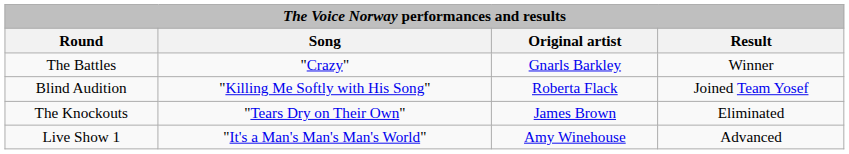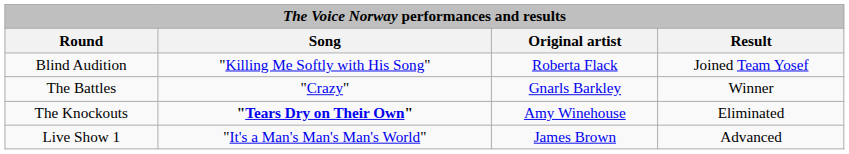rows swapped: Blind Audition <-> The Battles
The Knockouts | Song: normal -> bold
The Knockouts | Original artist: James Brown -> Amy Winehouse
Live Show 1 | Original artist: Amy Winehouse -> James Brown
